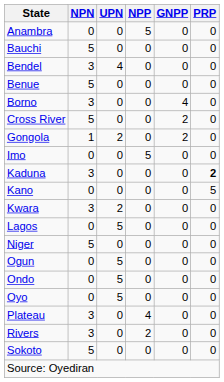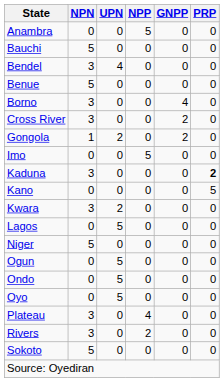Cross River | NPN: 5 -> 3
